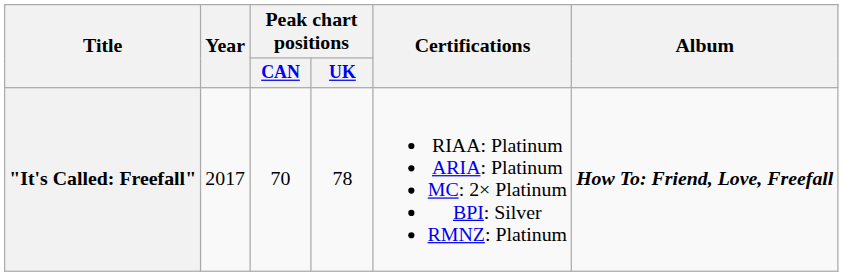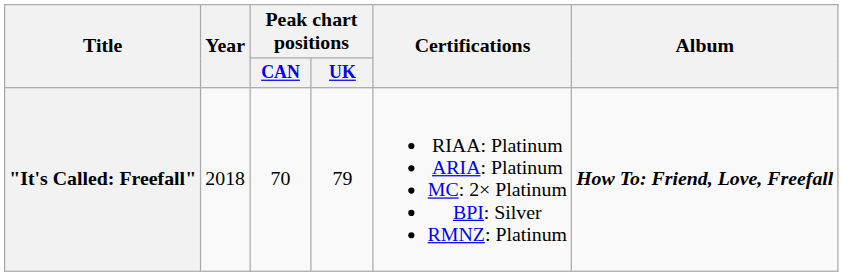"It's Called: Freefall" | Year: 2017 -> 2018
"It's Called: Freefall" | Peak chart positions / UK: 78 -> 79
